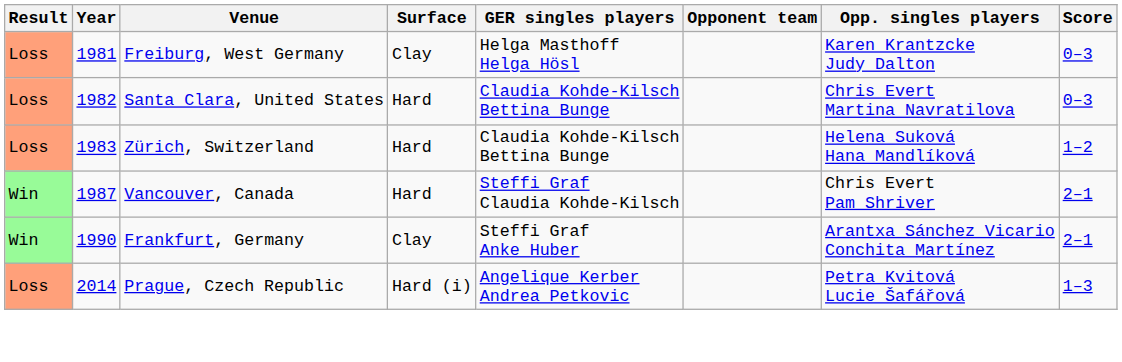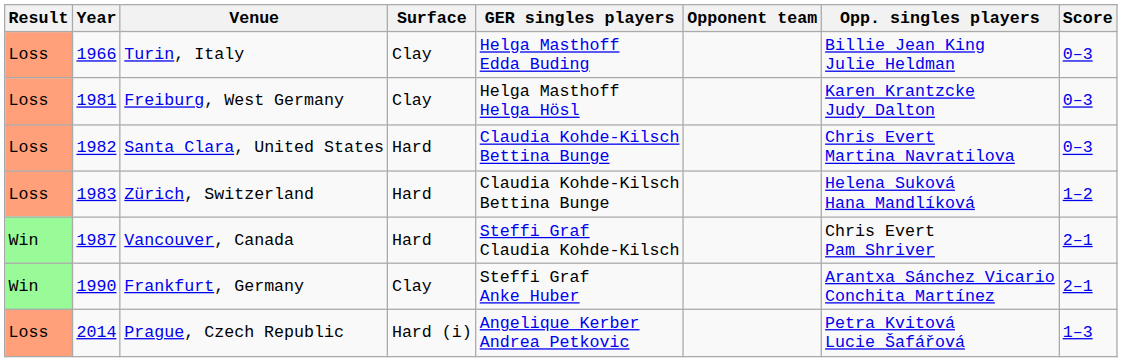+ row: Loss | 1966 | Turin, Italy | Clay | Helga Masthoff Edda Buding | Billie Jean King Julie Heldman | 0–3
